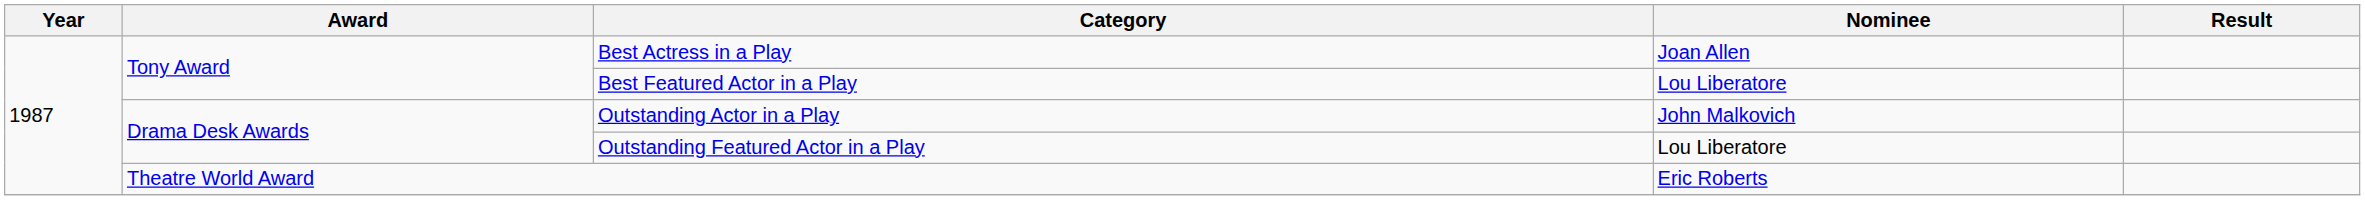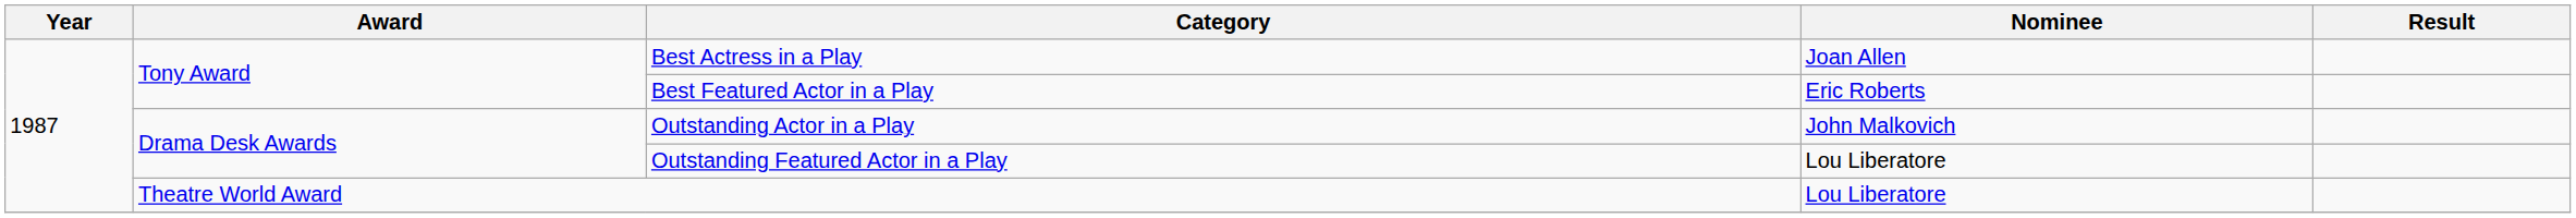Best Featured Actor in a Play | Nominee: Lou Liberatore -> Eric Roberts
Theatre World Award | Nominee: Eric Roberts -> Lou Liberatore
